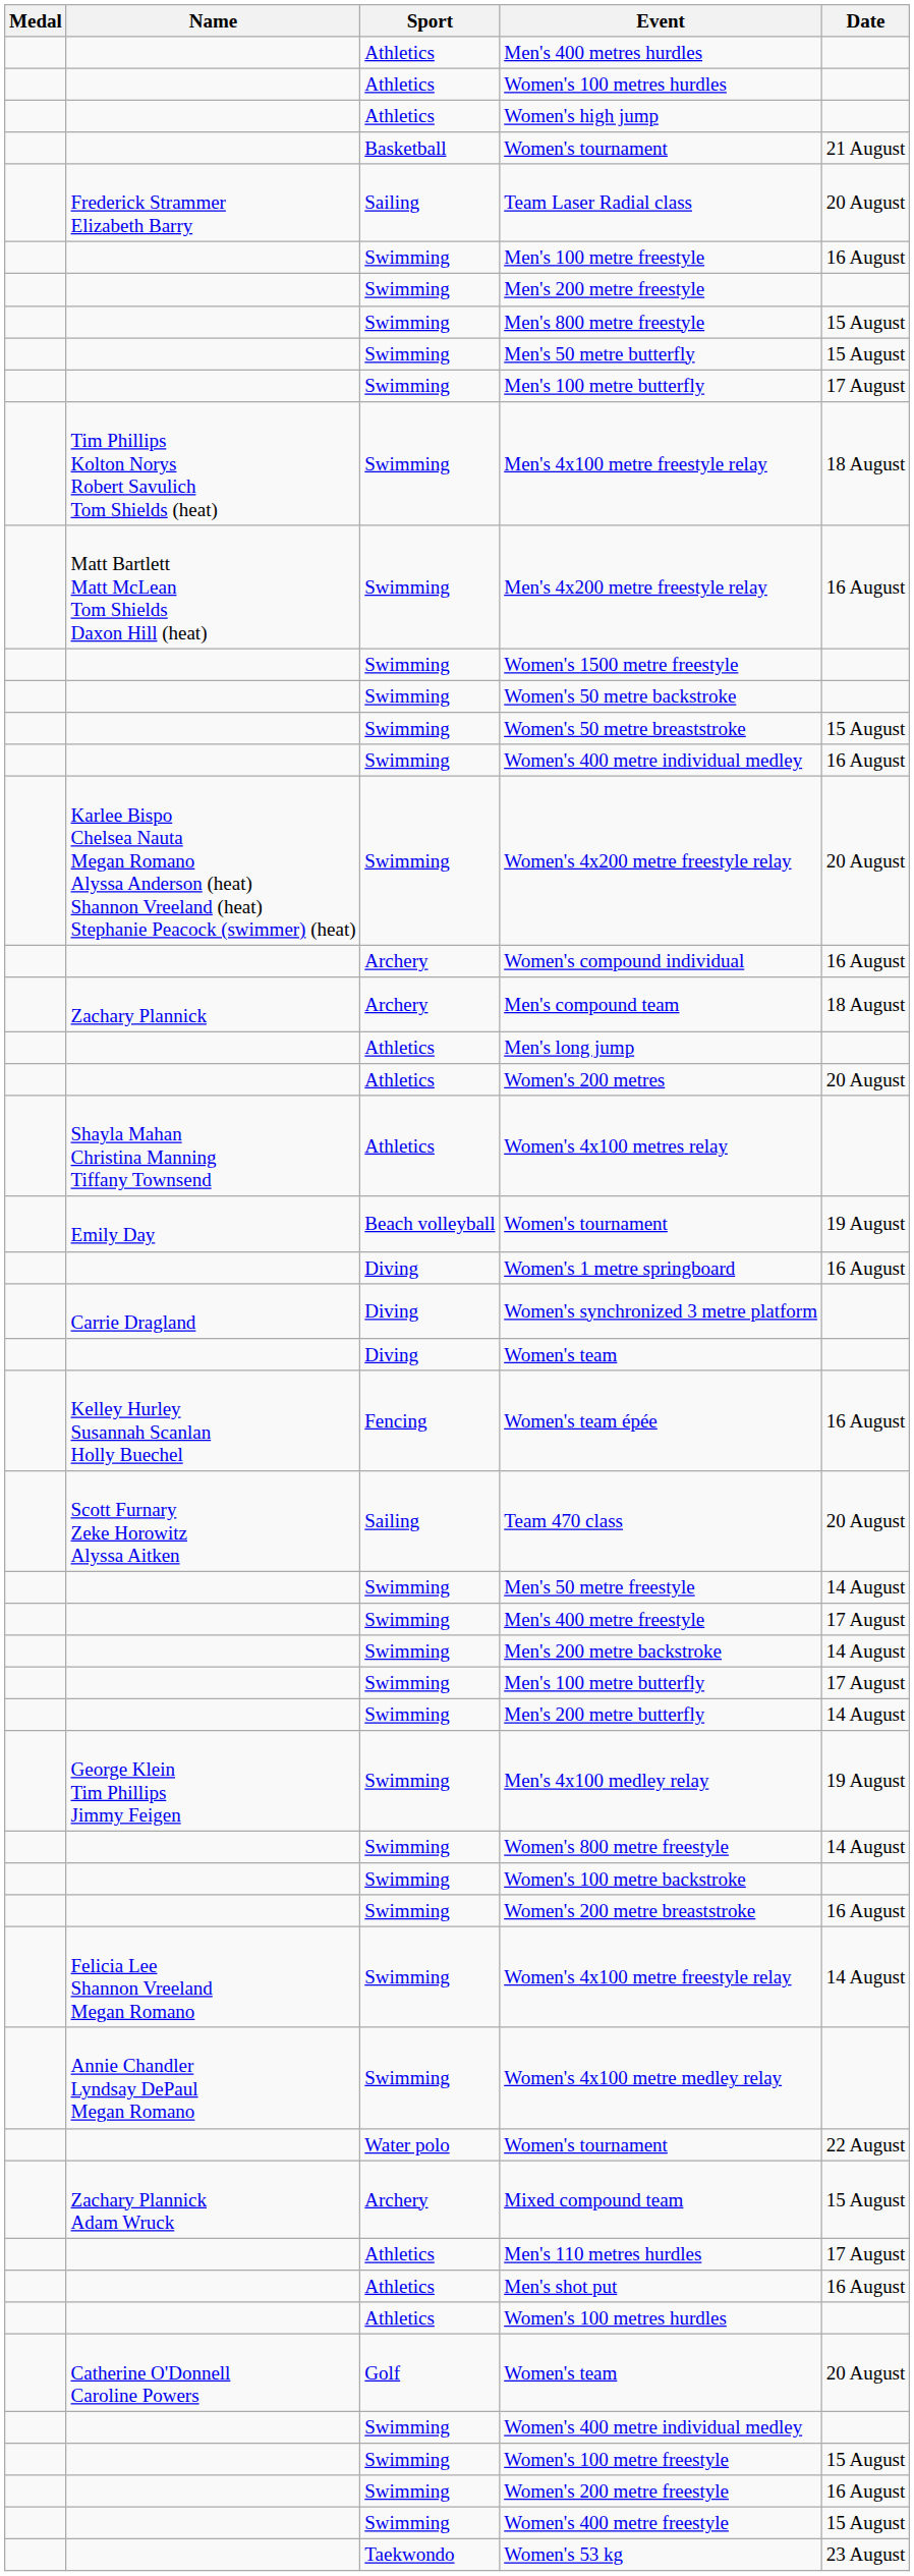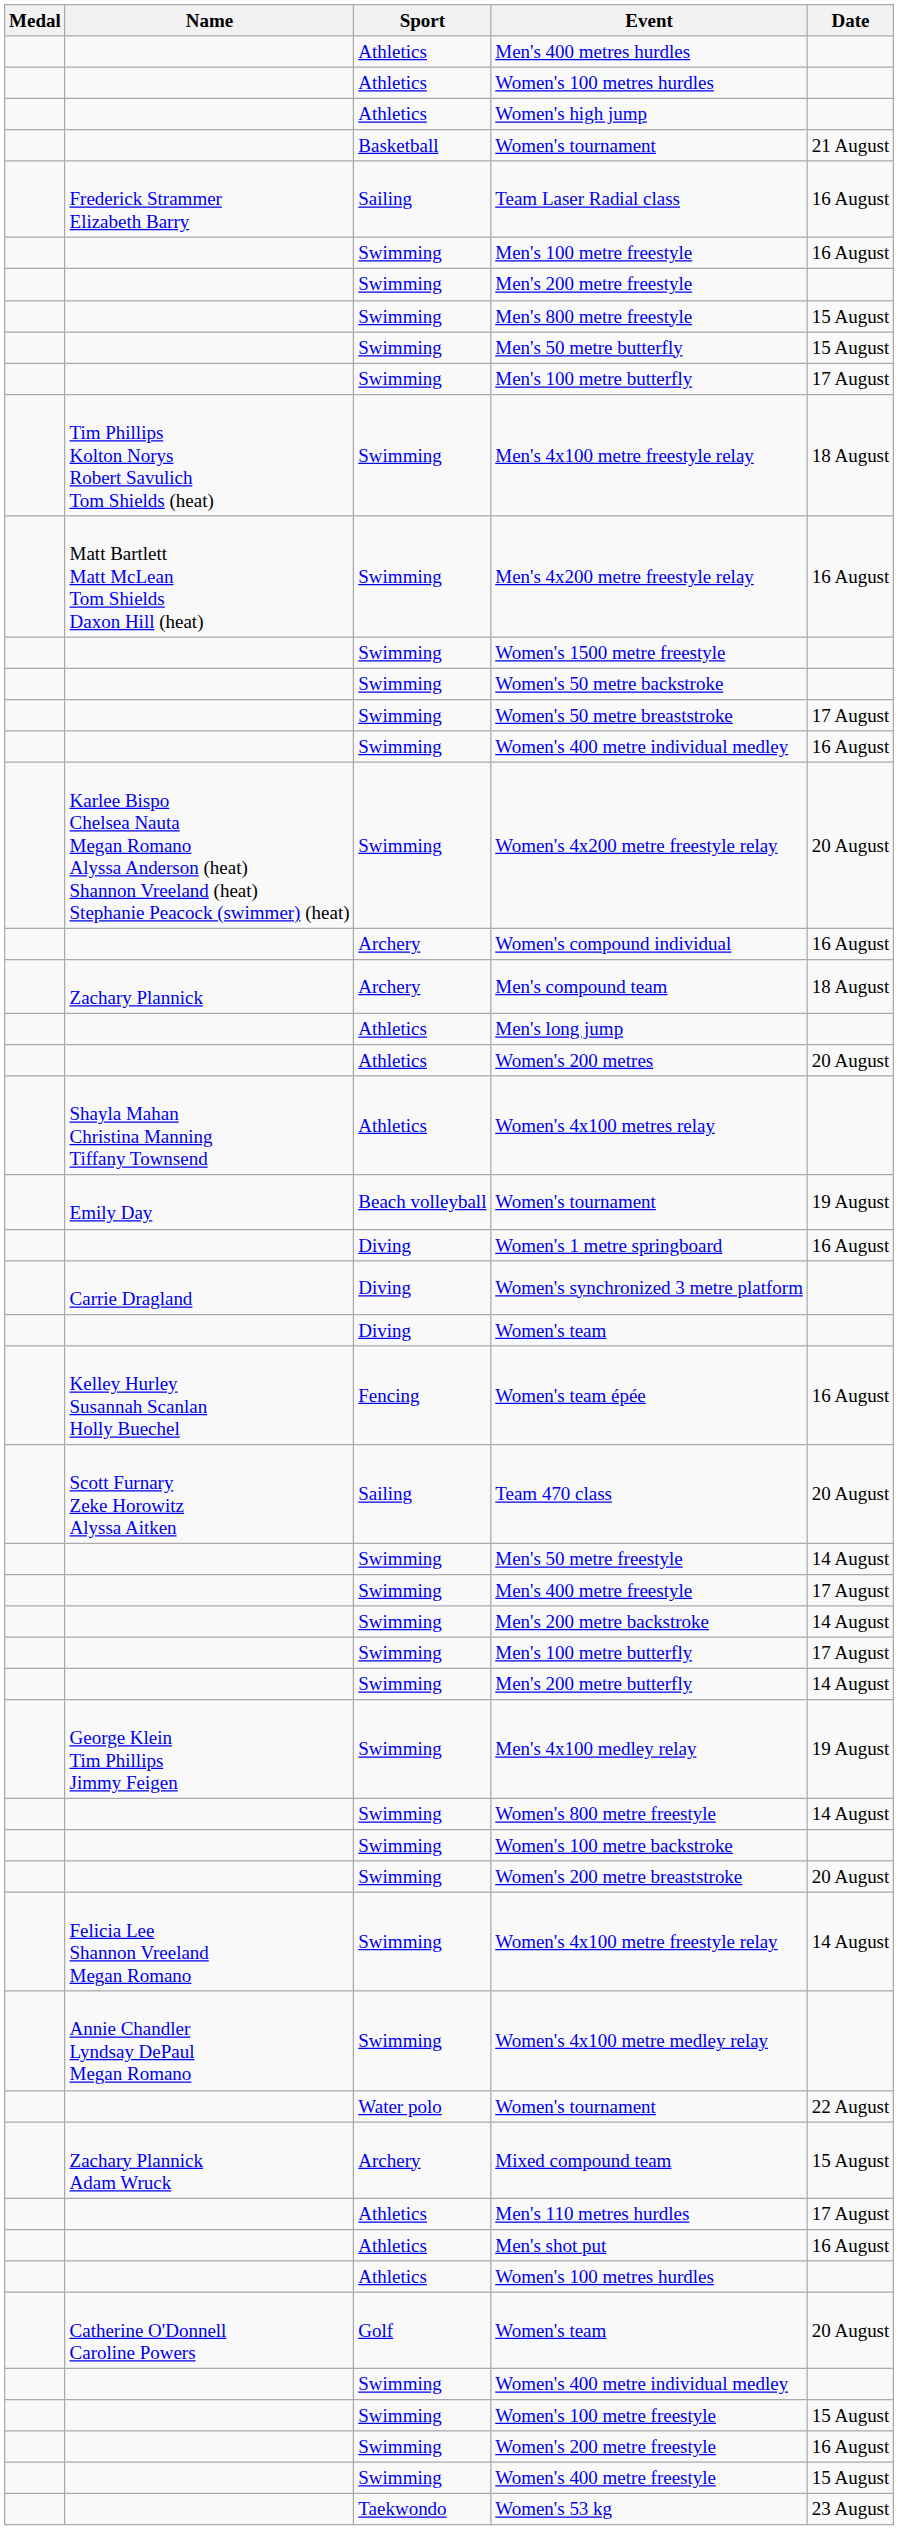Team Laser Radial class | Date: 20 August -> 16 August
Women's 50 metre breaststroke | Date: 15 August -> 17 August
Women's 200 metre breaststroke | Date: 16 August -> 20 August
